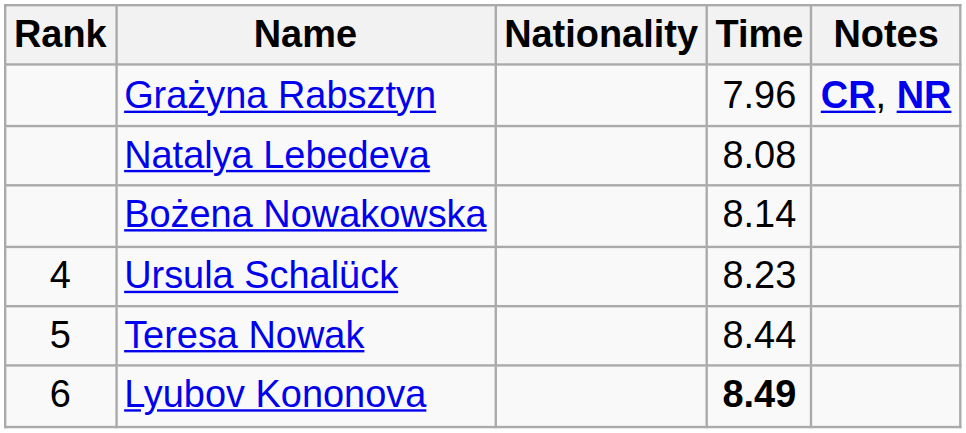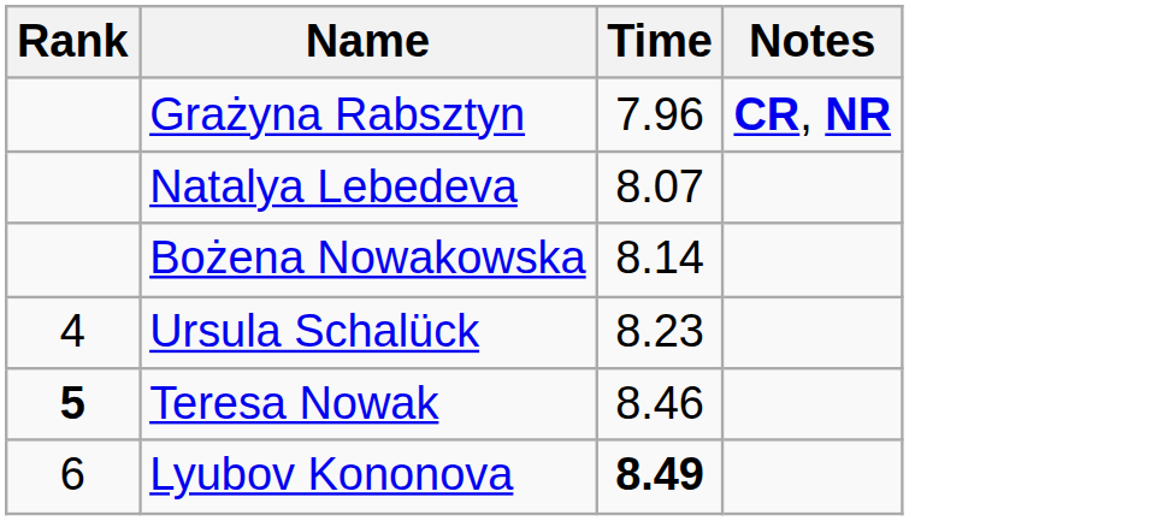- column: Nationality
Natalya Lebedeva | Time: 8.08 -> 8.07
Teresa Nowak | Rank: normal -> bold
Teresa Nowak | Time: 8.44 -> 8.46
